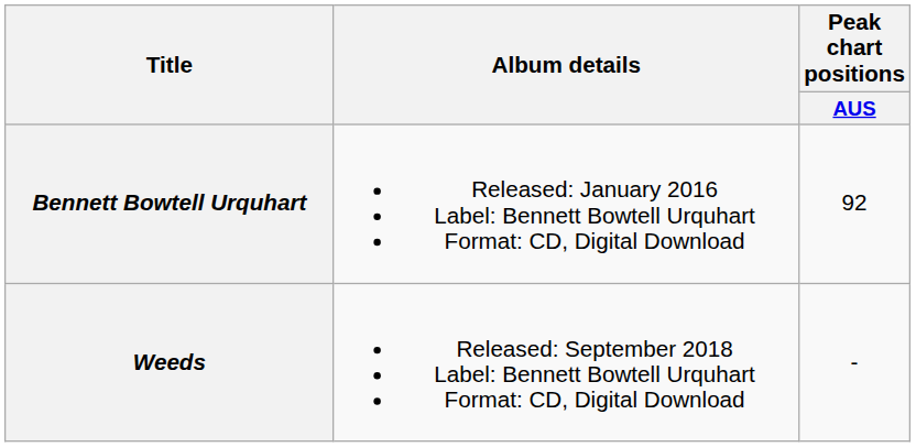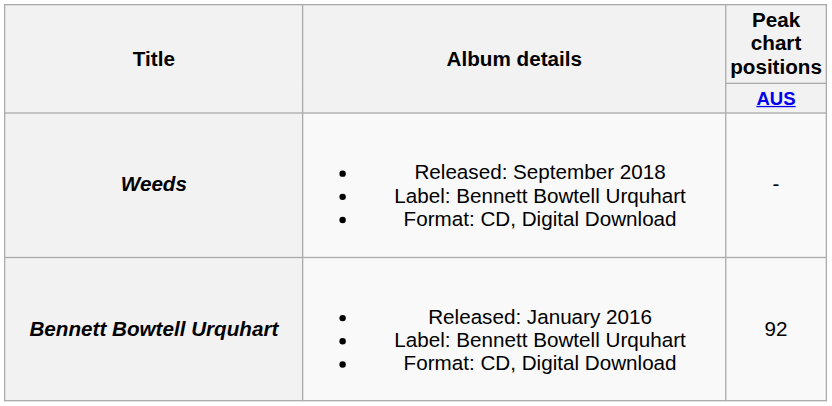rows swapped: Bennett Bowtell Urquhart <-> Weeds
